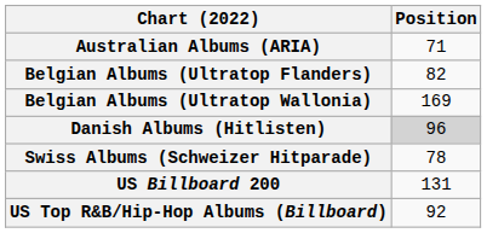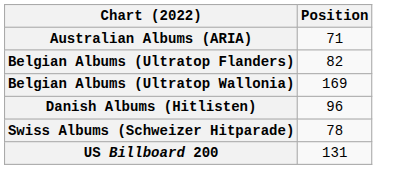Danish Albums (Hitlisten) | Position: lightgrey background -> no background
- row: US Top R&B/Hip-Hop Albums (Billboard) | 92
